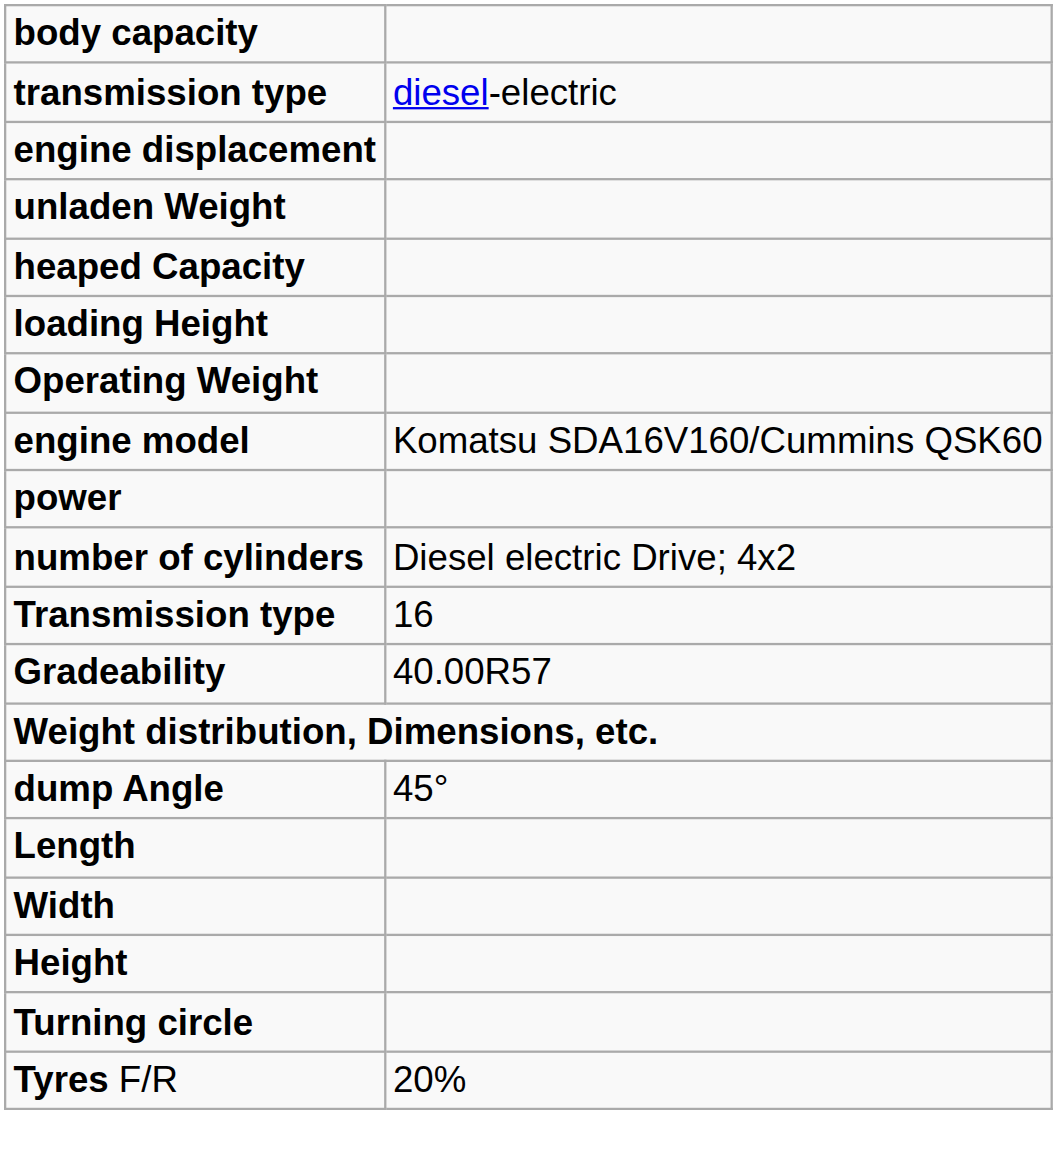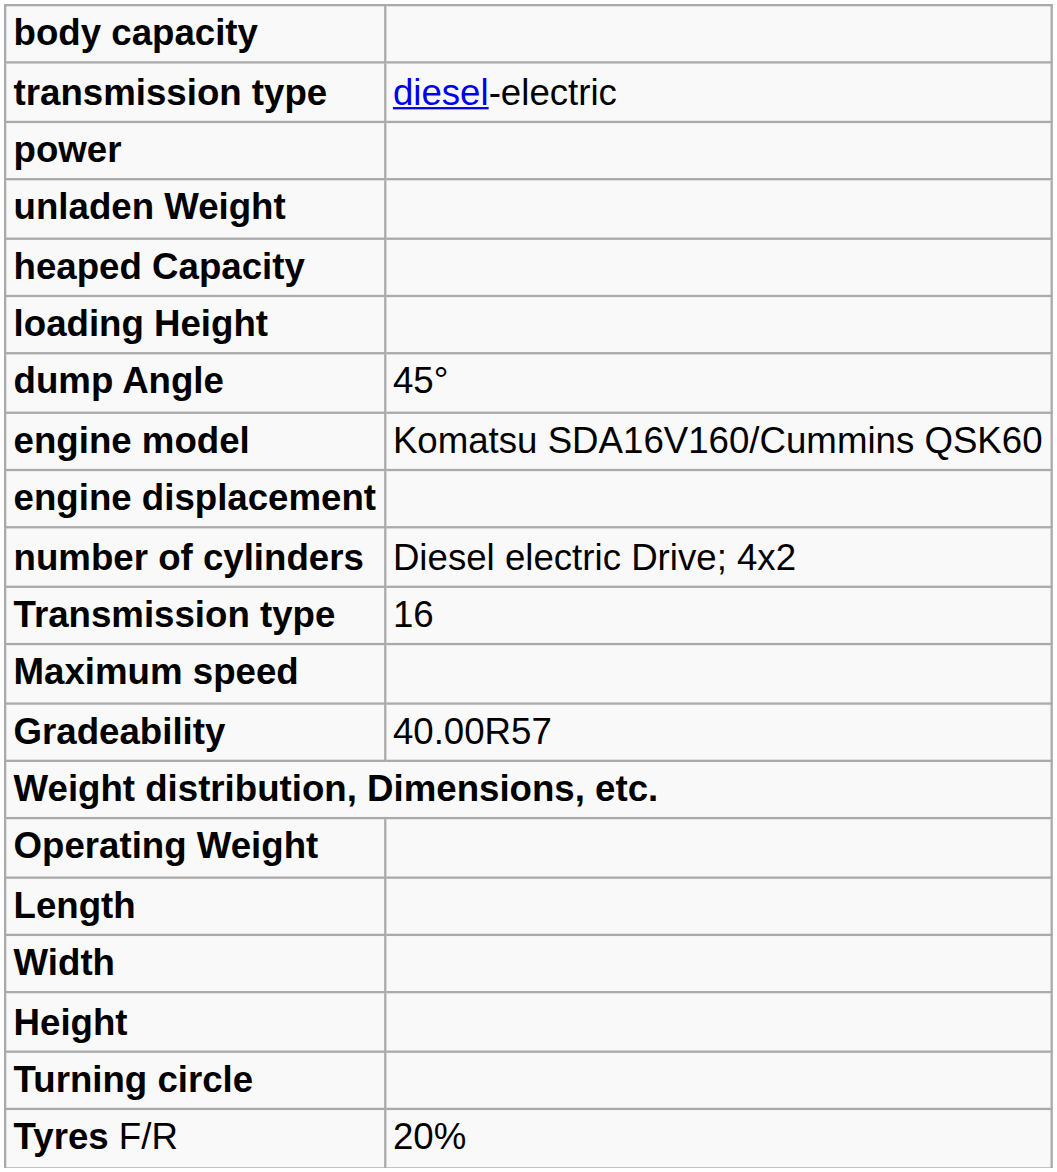rows swapped: power <-> engine displacement
rows swapped: dump Angle <-> Operating Weight
+ row: Maximum speed
